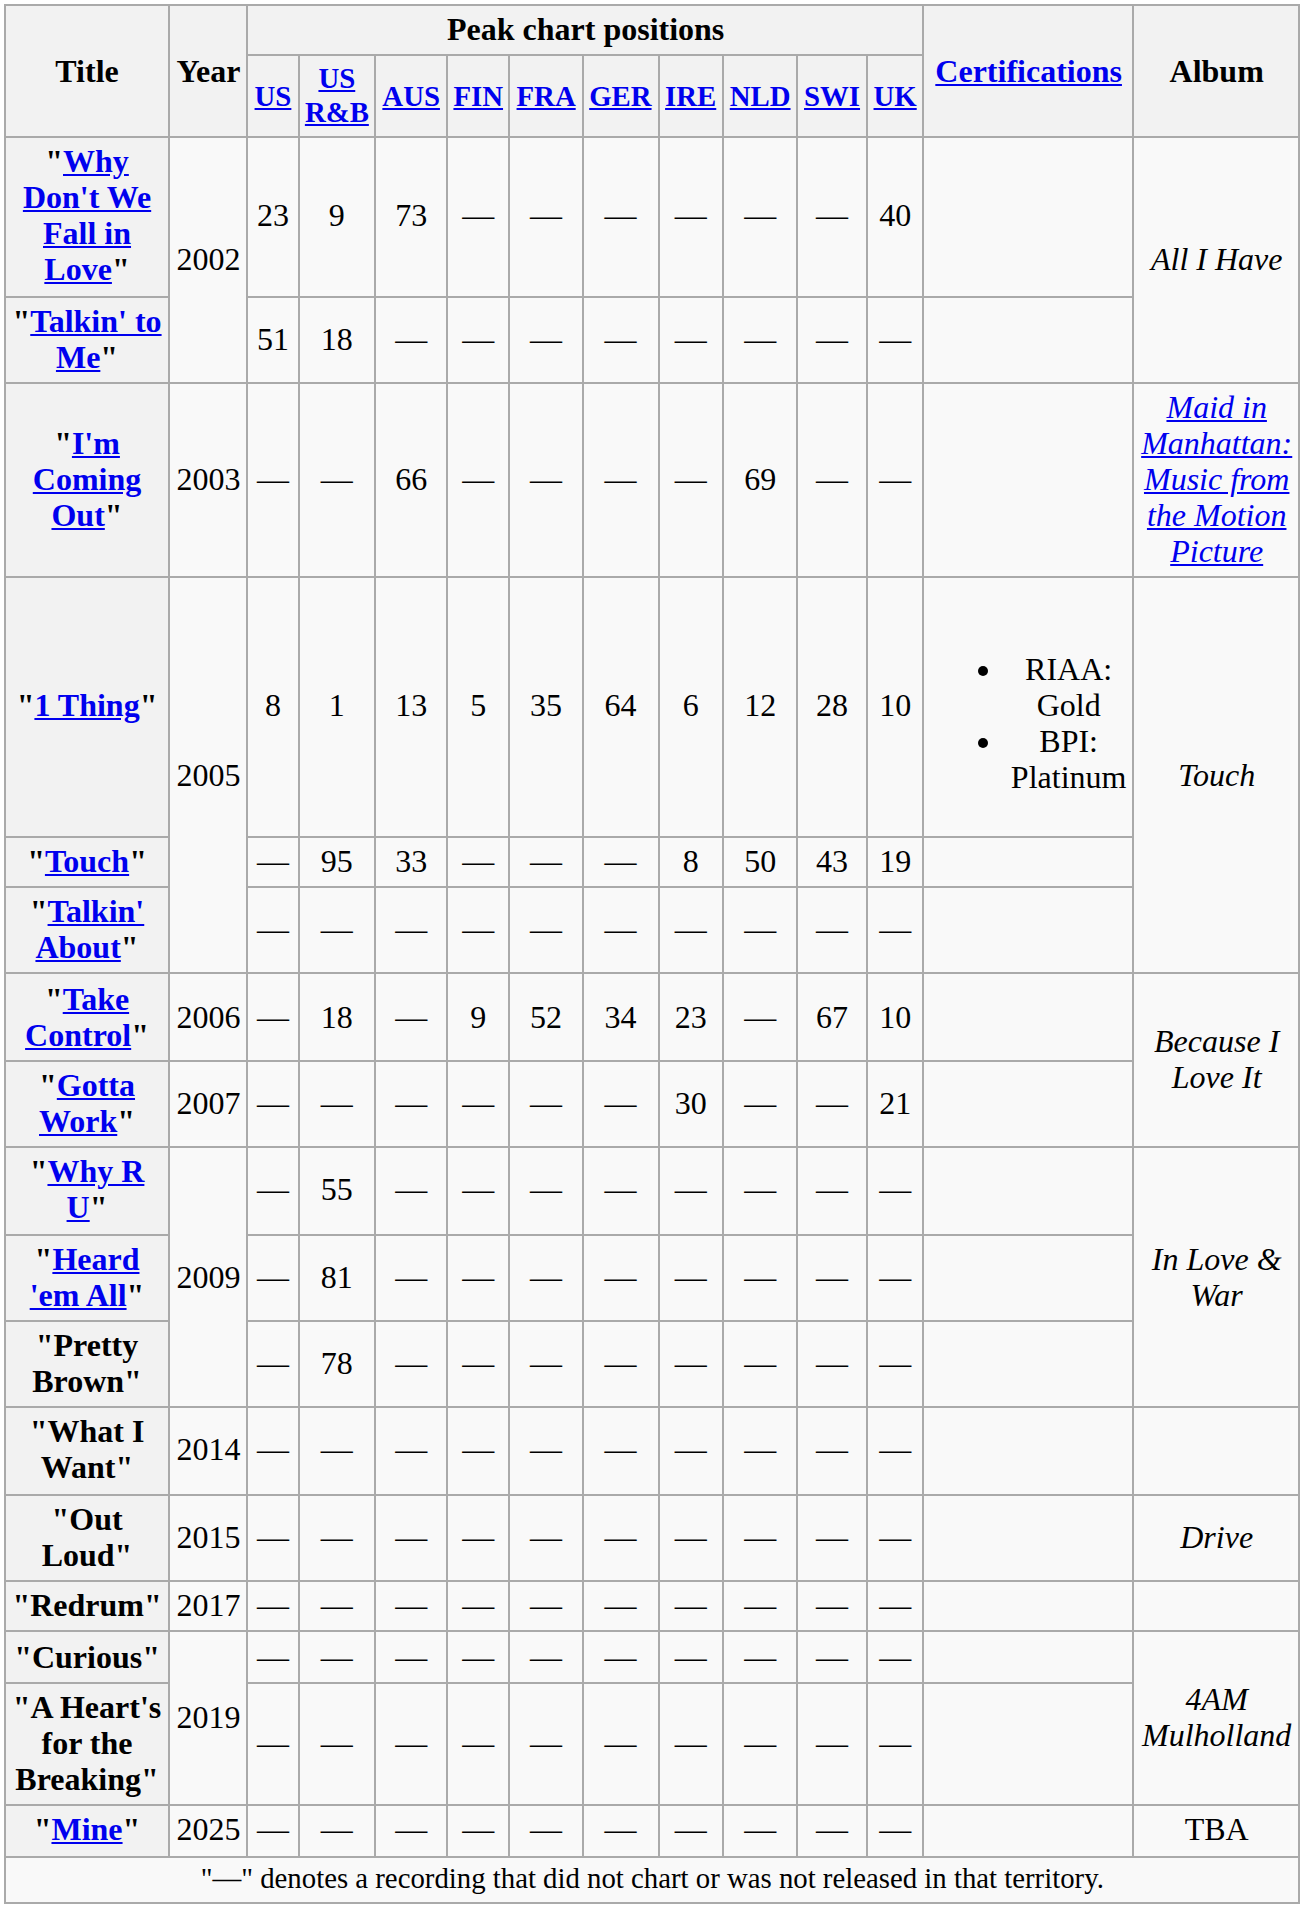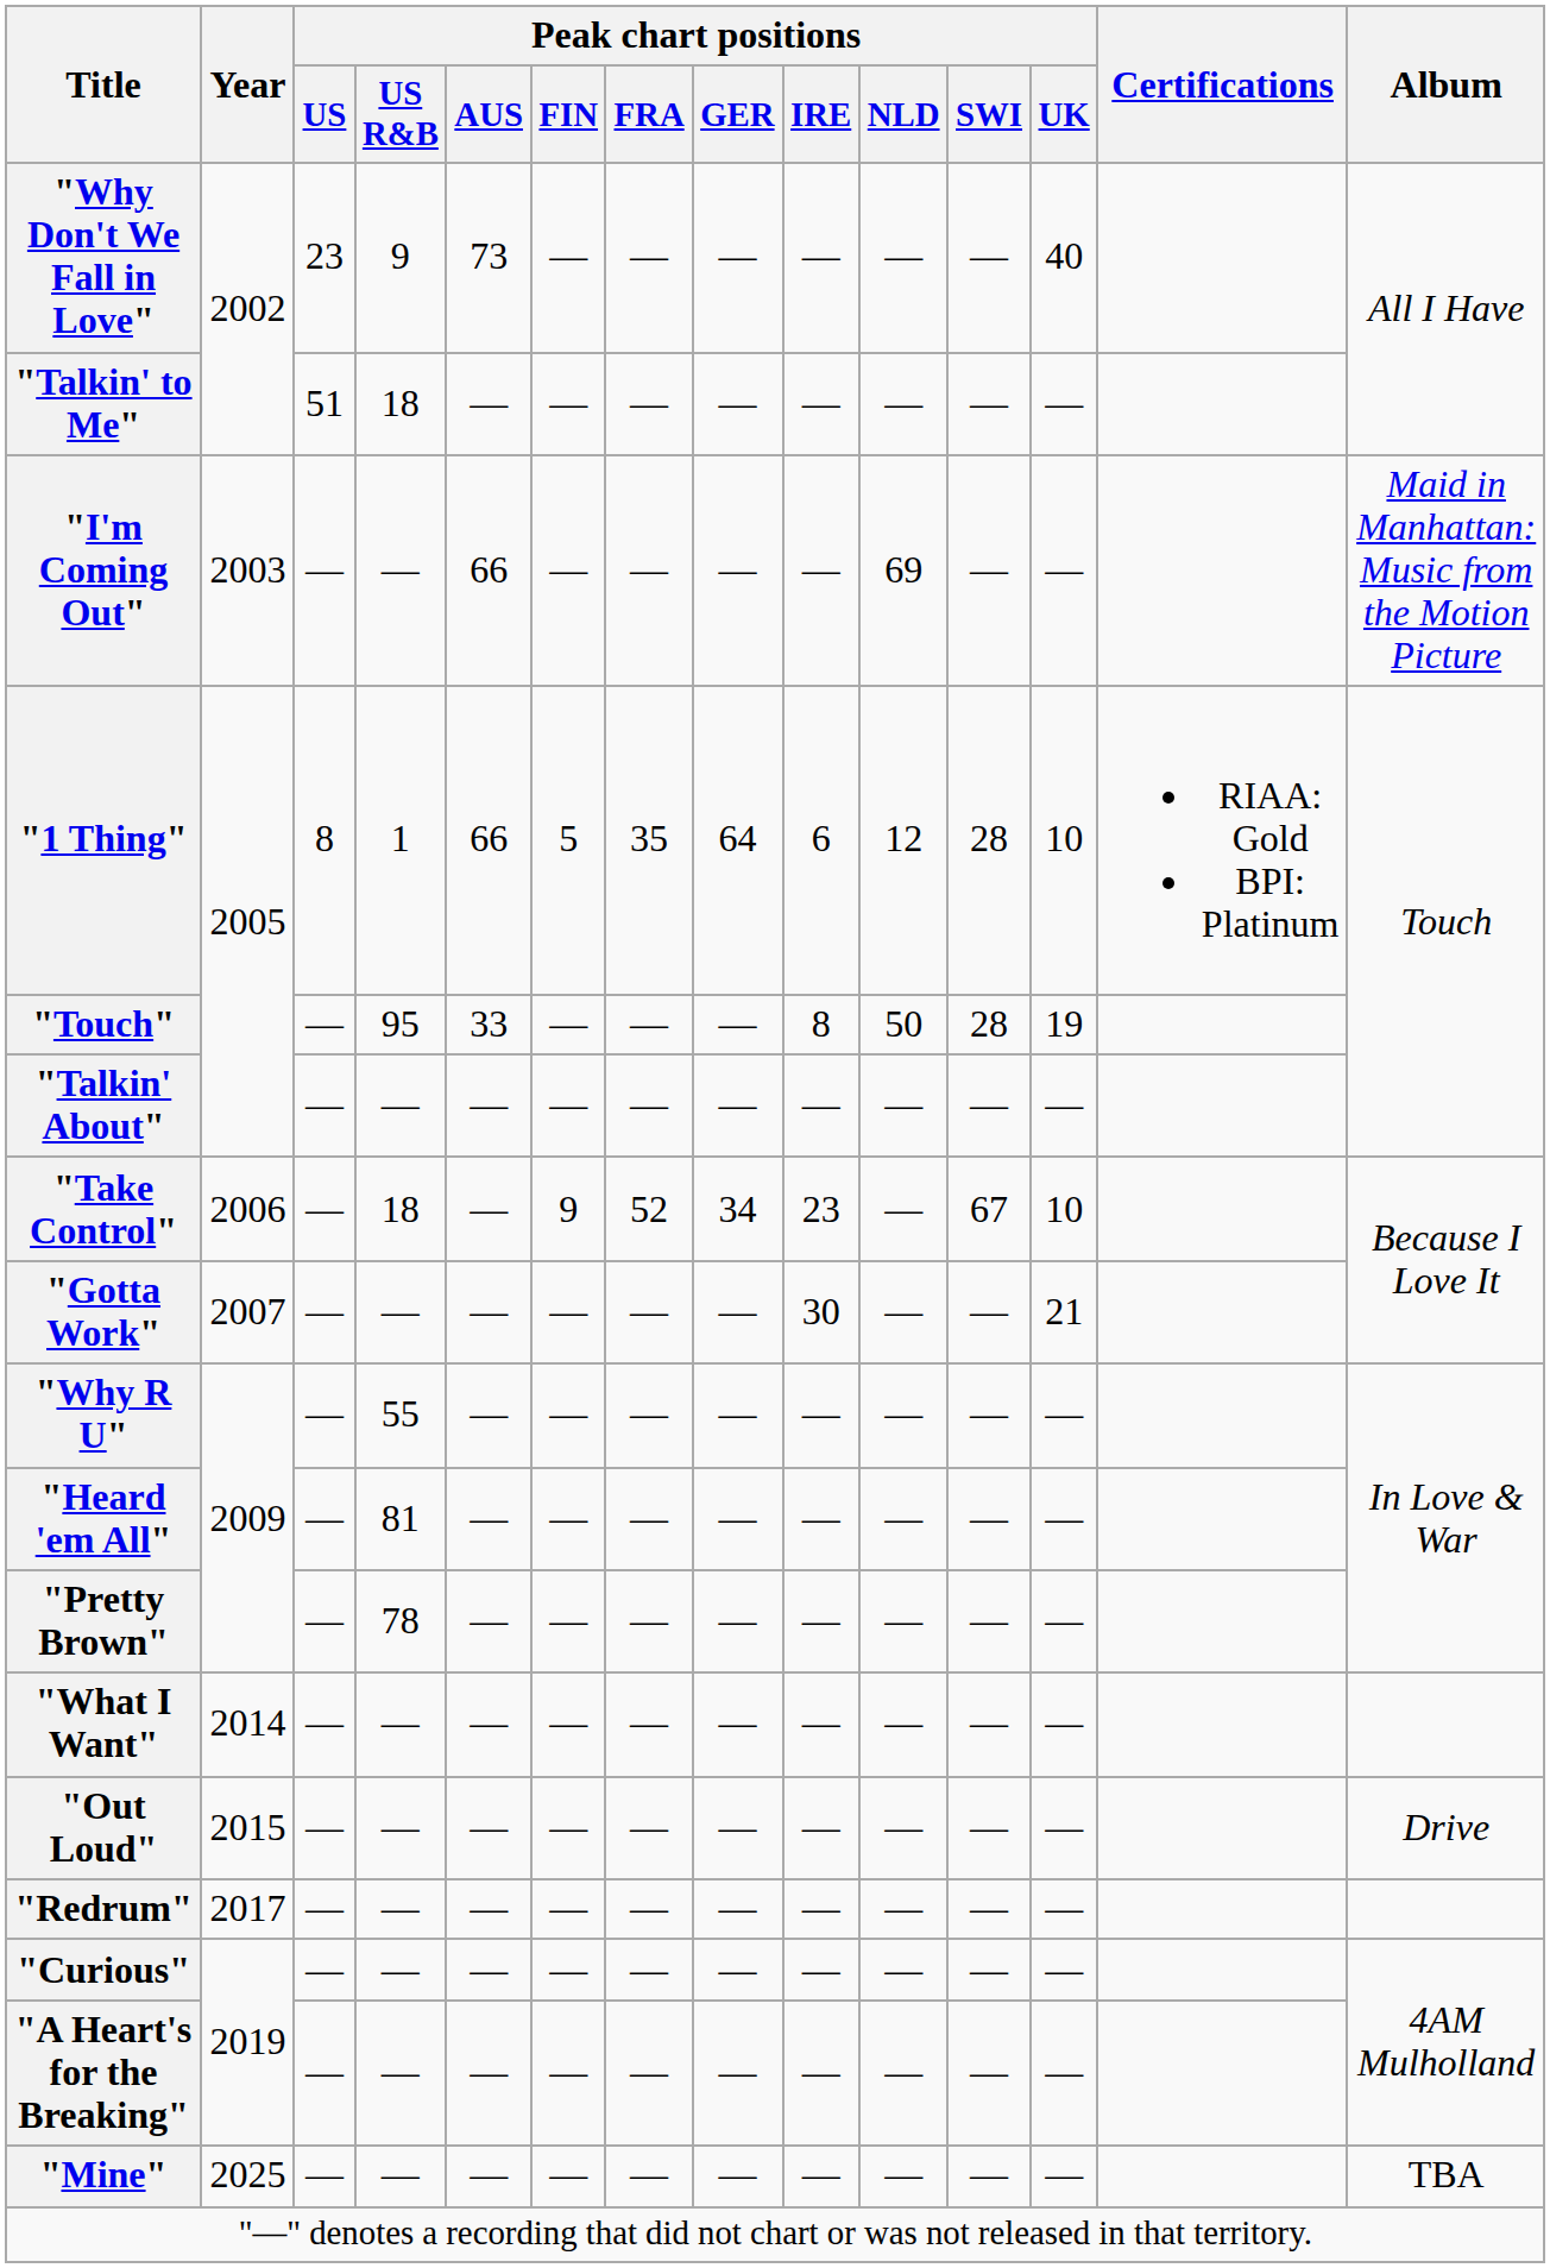"1 Thing" | Peak chart positions / AUS: 13 -> 66
"Touch" | Peak chart positions / SWI: 43 -> 28
